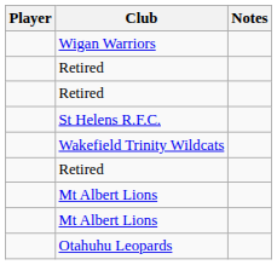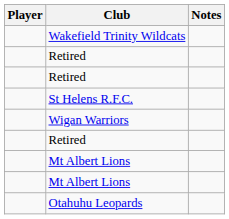rows swapped: Wakefield Trinity Wildcats <-> Wigan Warriors
